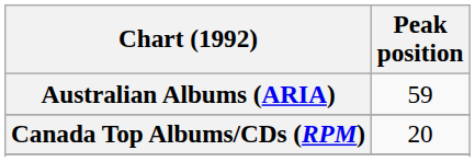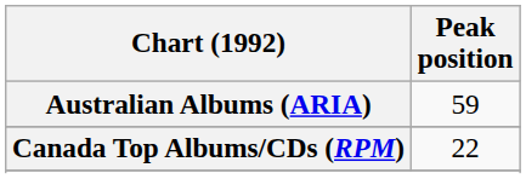Canada Top Albums/CDs (RPM) | Peak position: 20 -> 22
